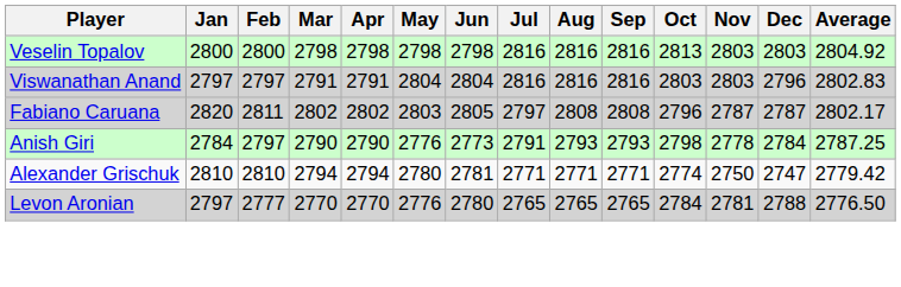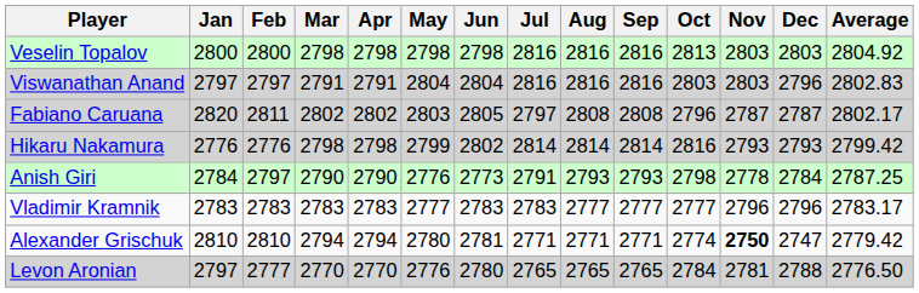+ row: Hikaru Nakamura | 2776 | 2776 | 2798 | 2798 | 2799 | 2802 | 2814 | 2814 | 2814 | 2816 | 2793 | 2793 | 2799.42
+ row: Vladimir Kramnik | 2783 | 2783 | 2783 | 2783 | 2777 | 2783 | 2783 | 2777 | 2777 | 2777 | 2796 | 2796 | 2783.17
Alexander Grischuk | Nov: normal -> bold
